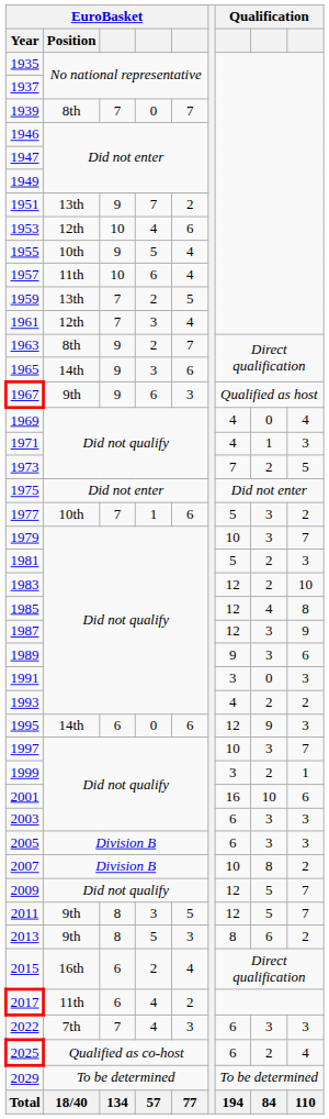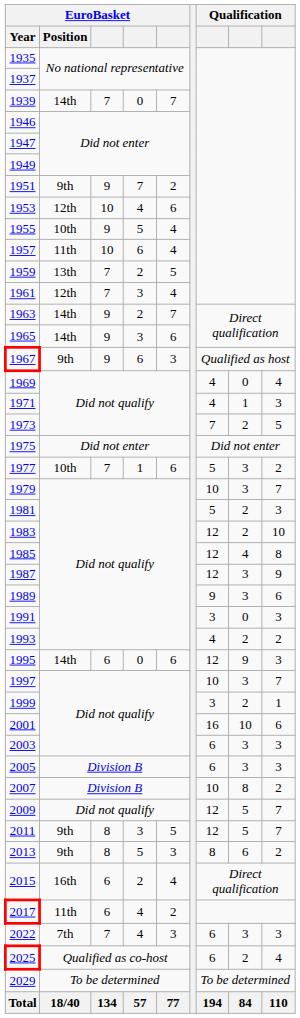1939 | EuroBasket / Position: 8th -> 14th
1951 | EuroBasket / Position: 13th -> 9th
1963 | EuroBasket / Position: 8th -> 14th
